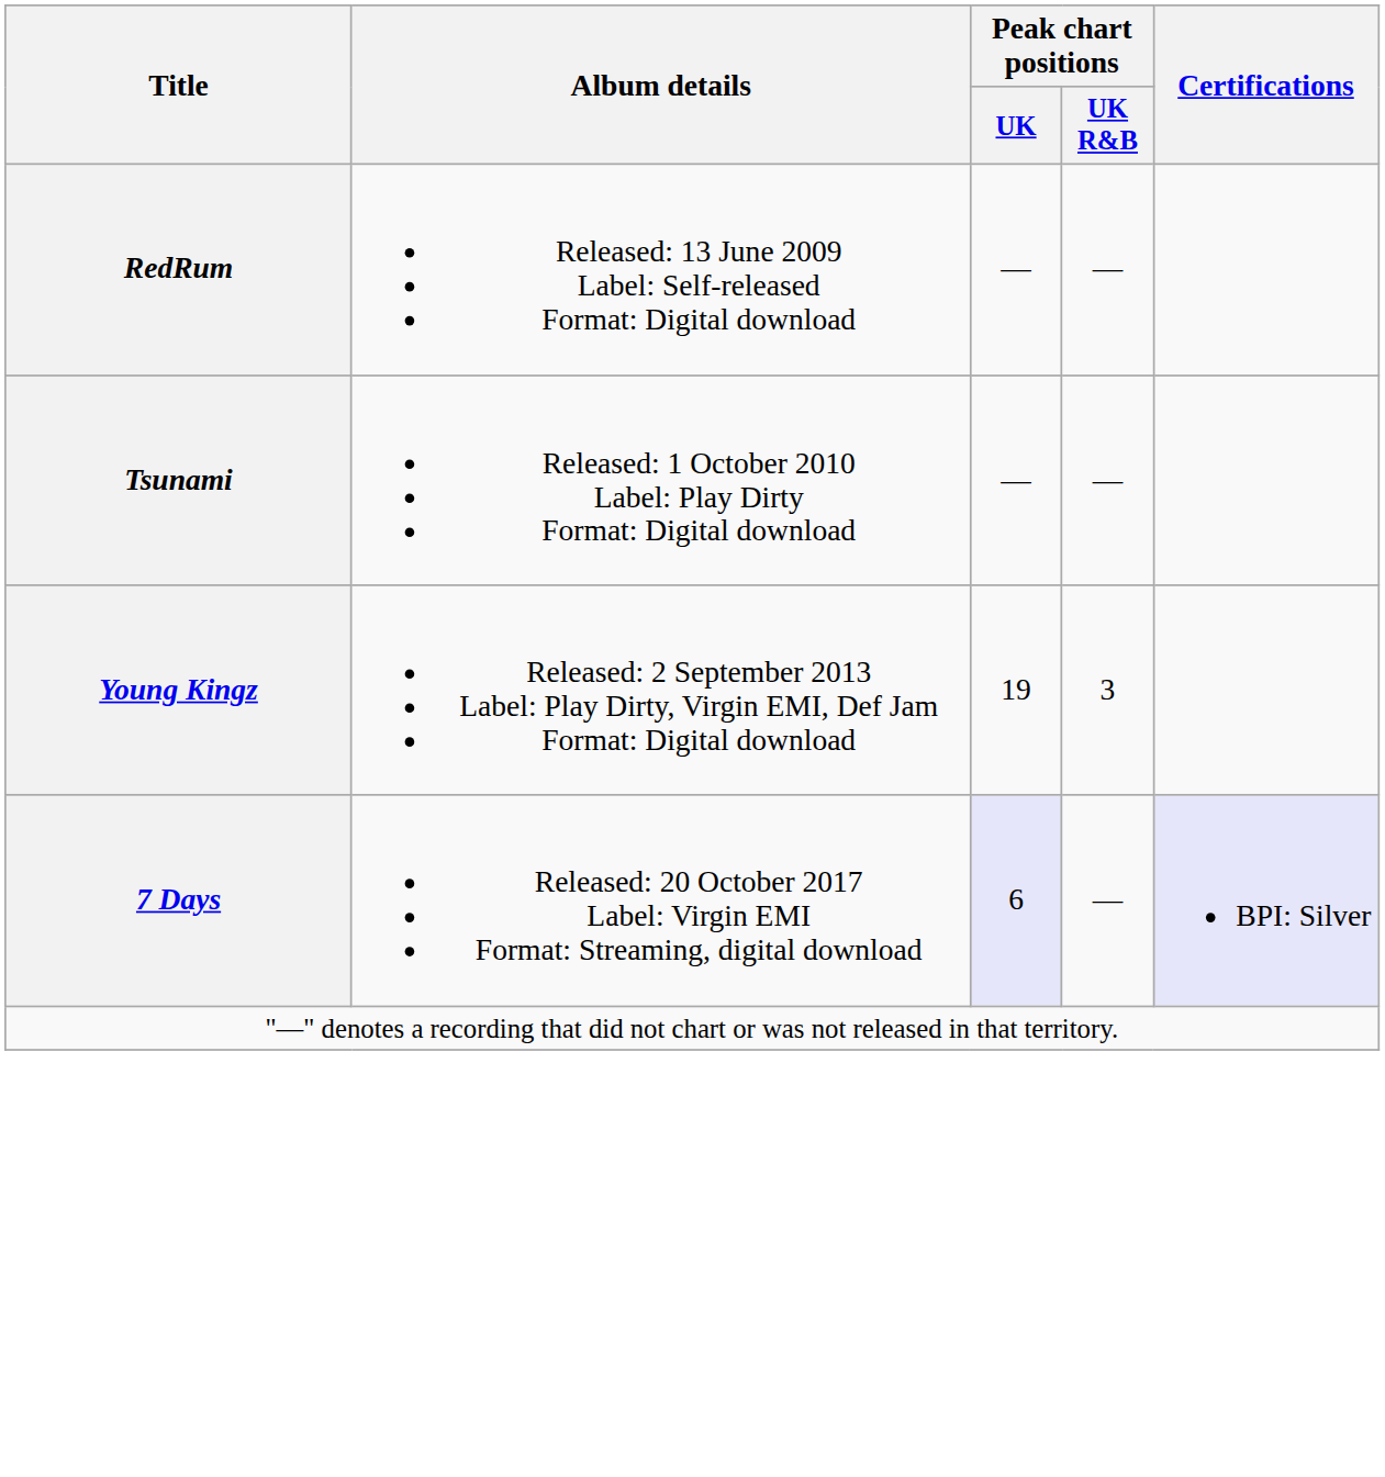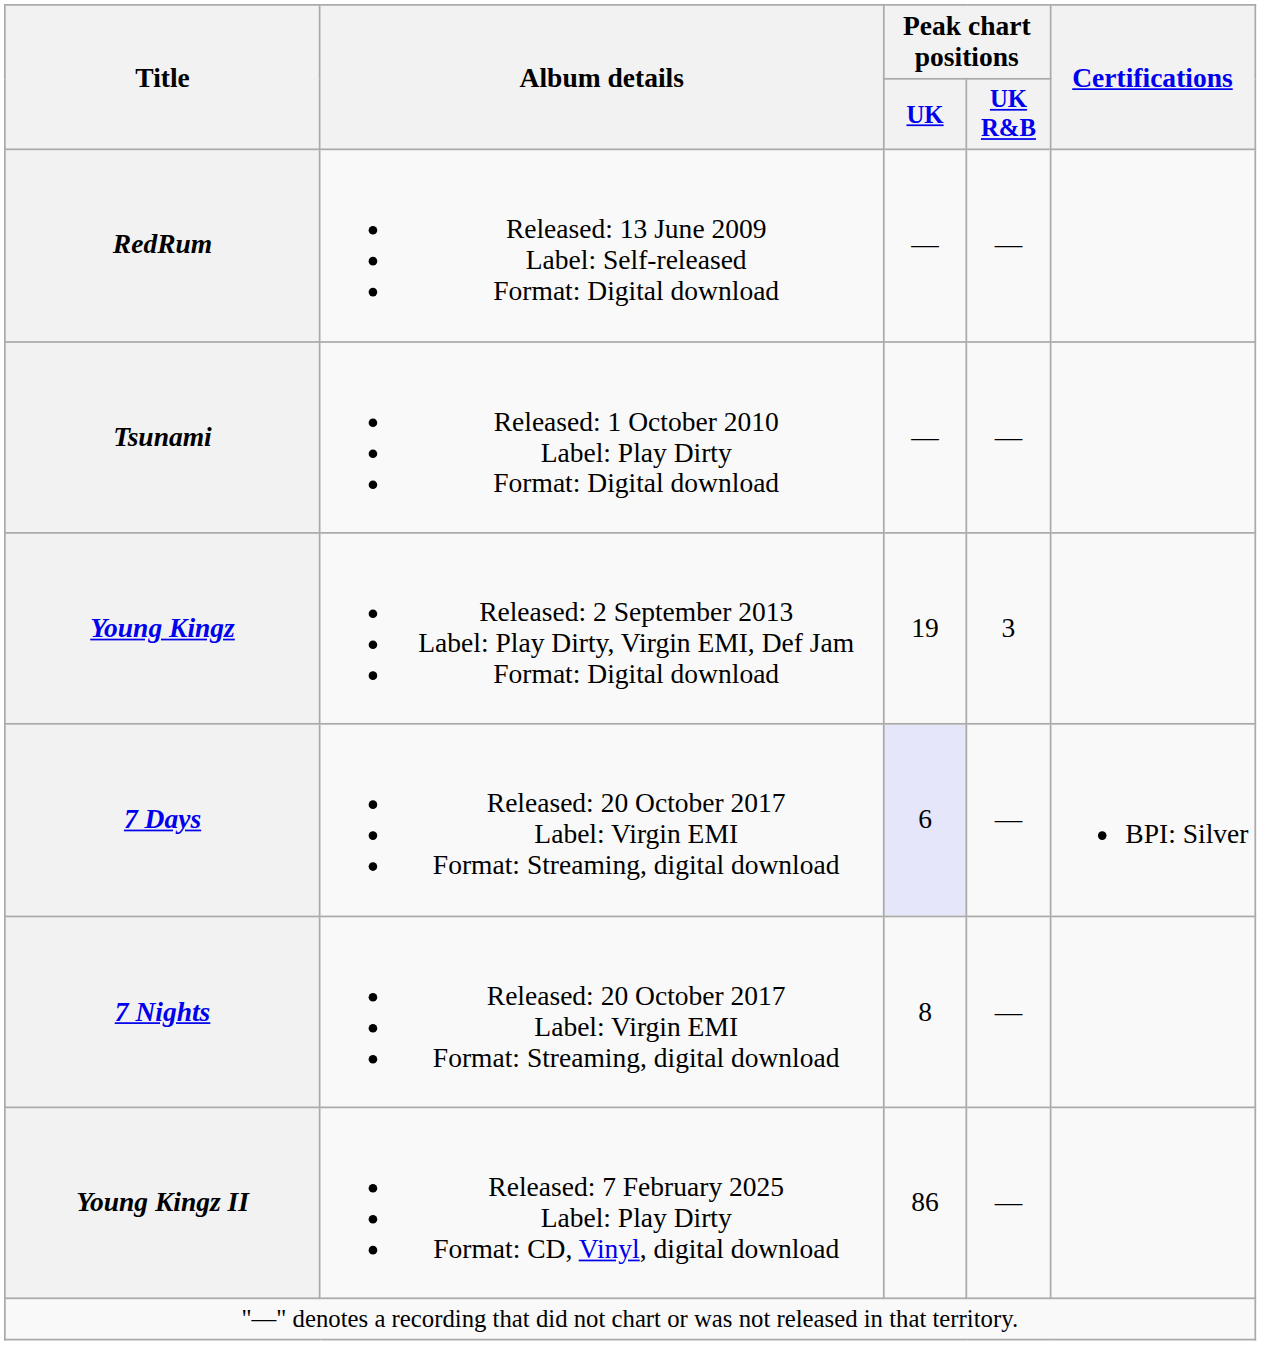7 Days | Certifications: lavender background -> no background
+ row: 7 Nights | Released: 20 October 2017 Label: Virgin EMI Format: Streaming, digital download | 8 | —
+ row: Young Kingz II | Released: 7 February 2025 Label: Play Dirty Format: CD, Vinyl, digital download | 86 | —
